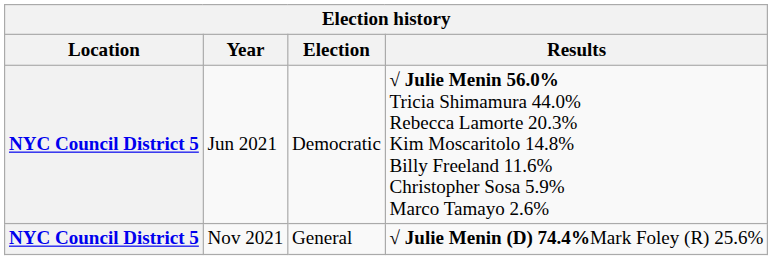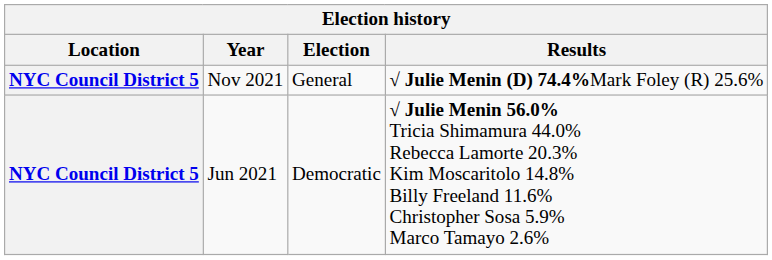rows swapped: Jun 2021 <-> Nov 2021
